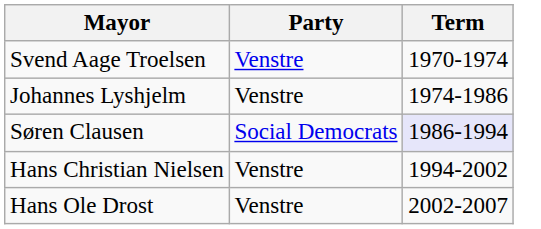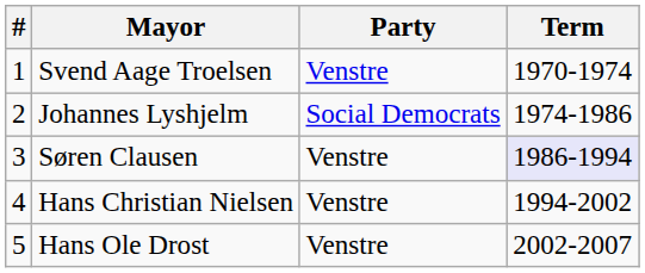+ column: # | 1 | 2 | 3 | 4 | 5
Johannes Lyshjelm | Party: Venstre -> Social Democrats
Søren Clausen | Party: Social Democrats -> Venstre
